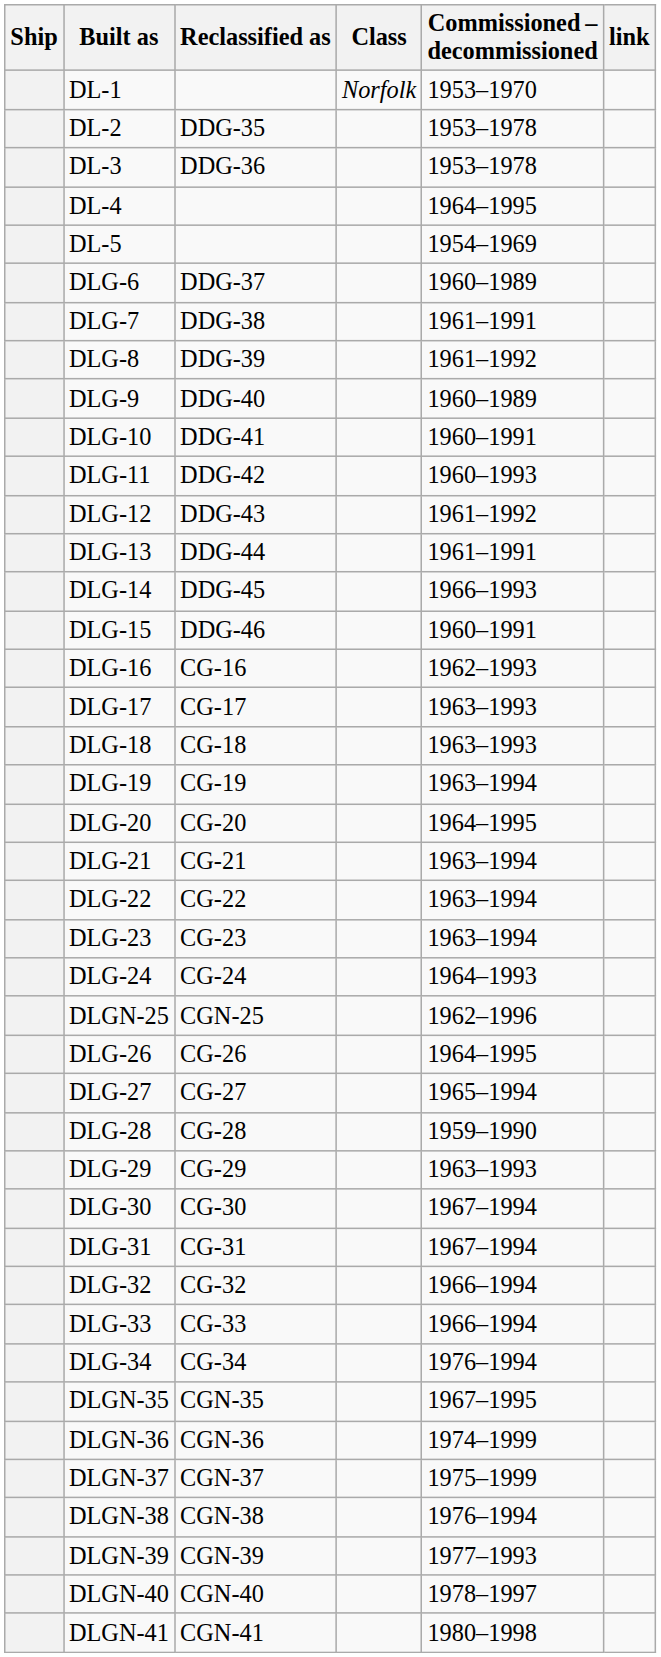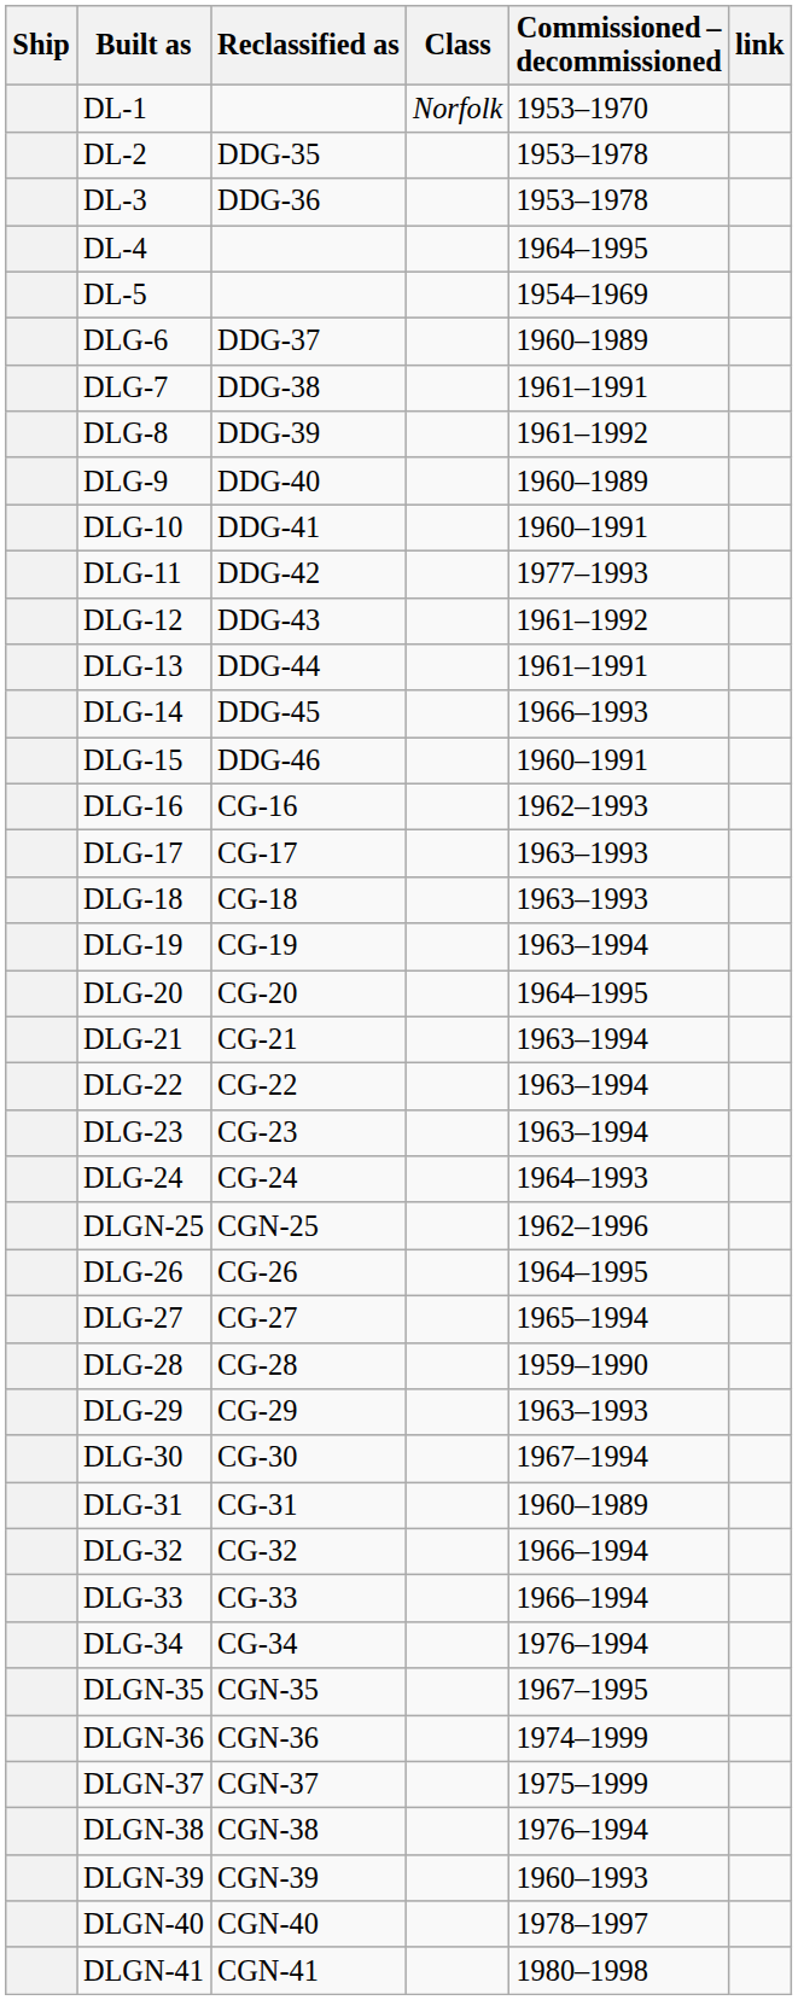DLG-11 | Commissioned – decommissioned: 1960–1993 -> 1977–1993
DLG-31 | Commissioned – decommissioned: 1967–1994 -> 1960–1989
DLGN-39 | Commissioned – decommissioned: 1977–1993 -> 1960–1993
